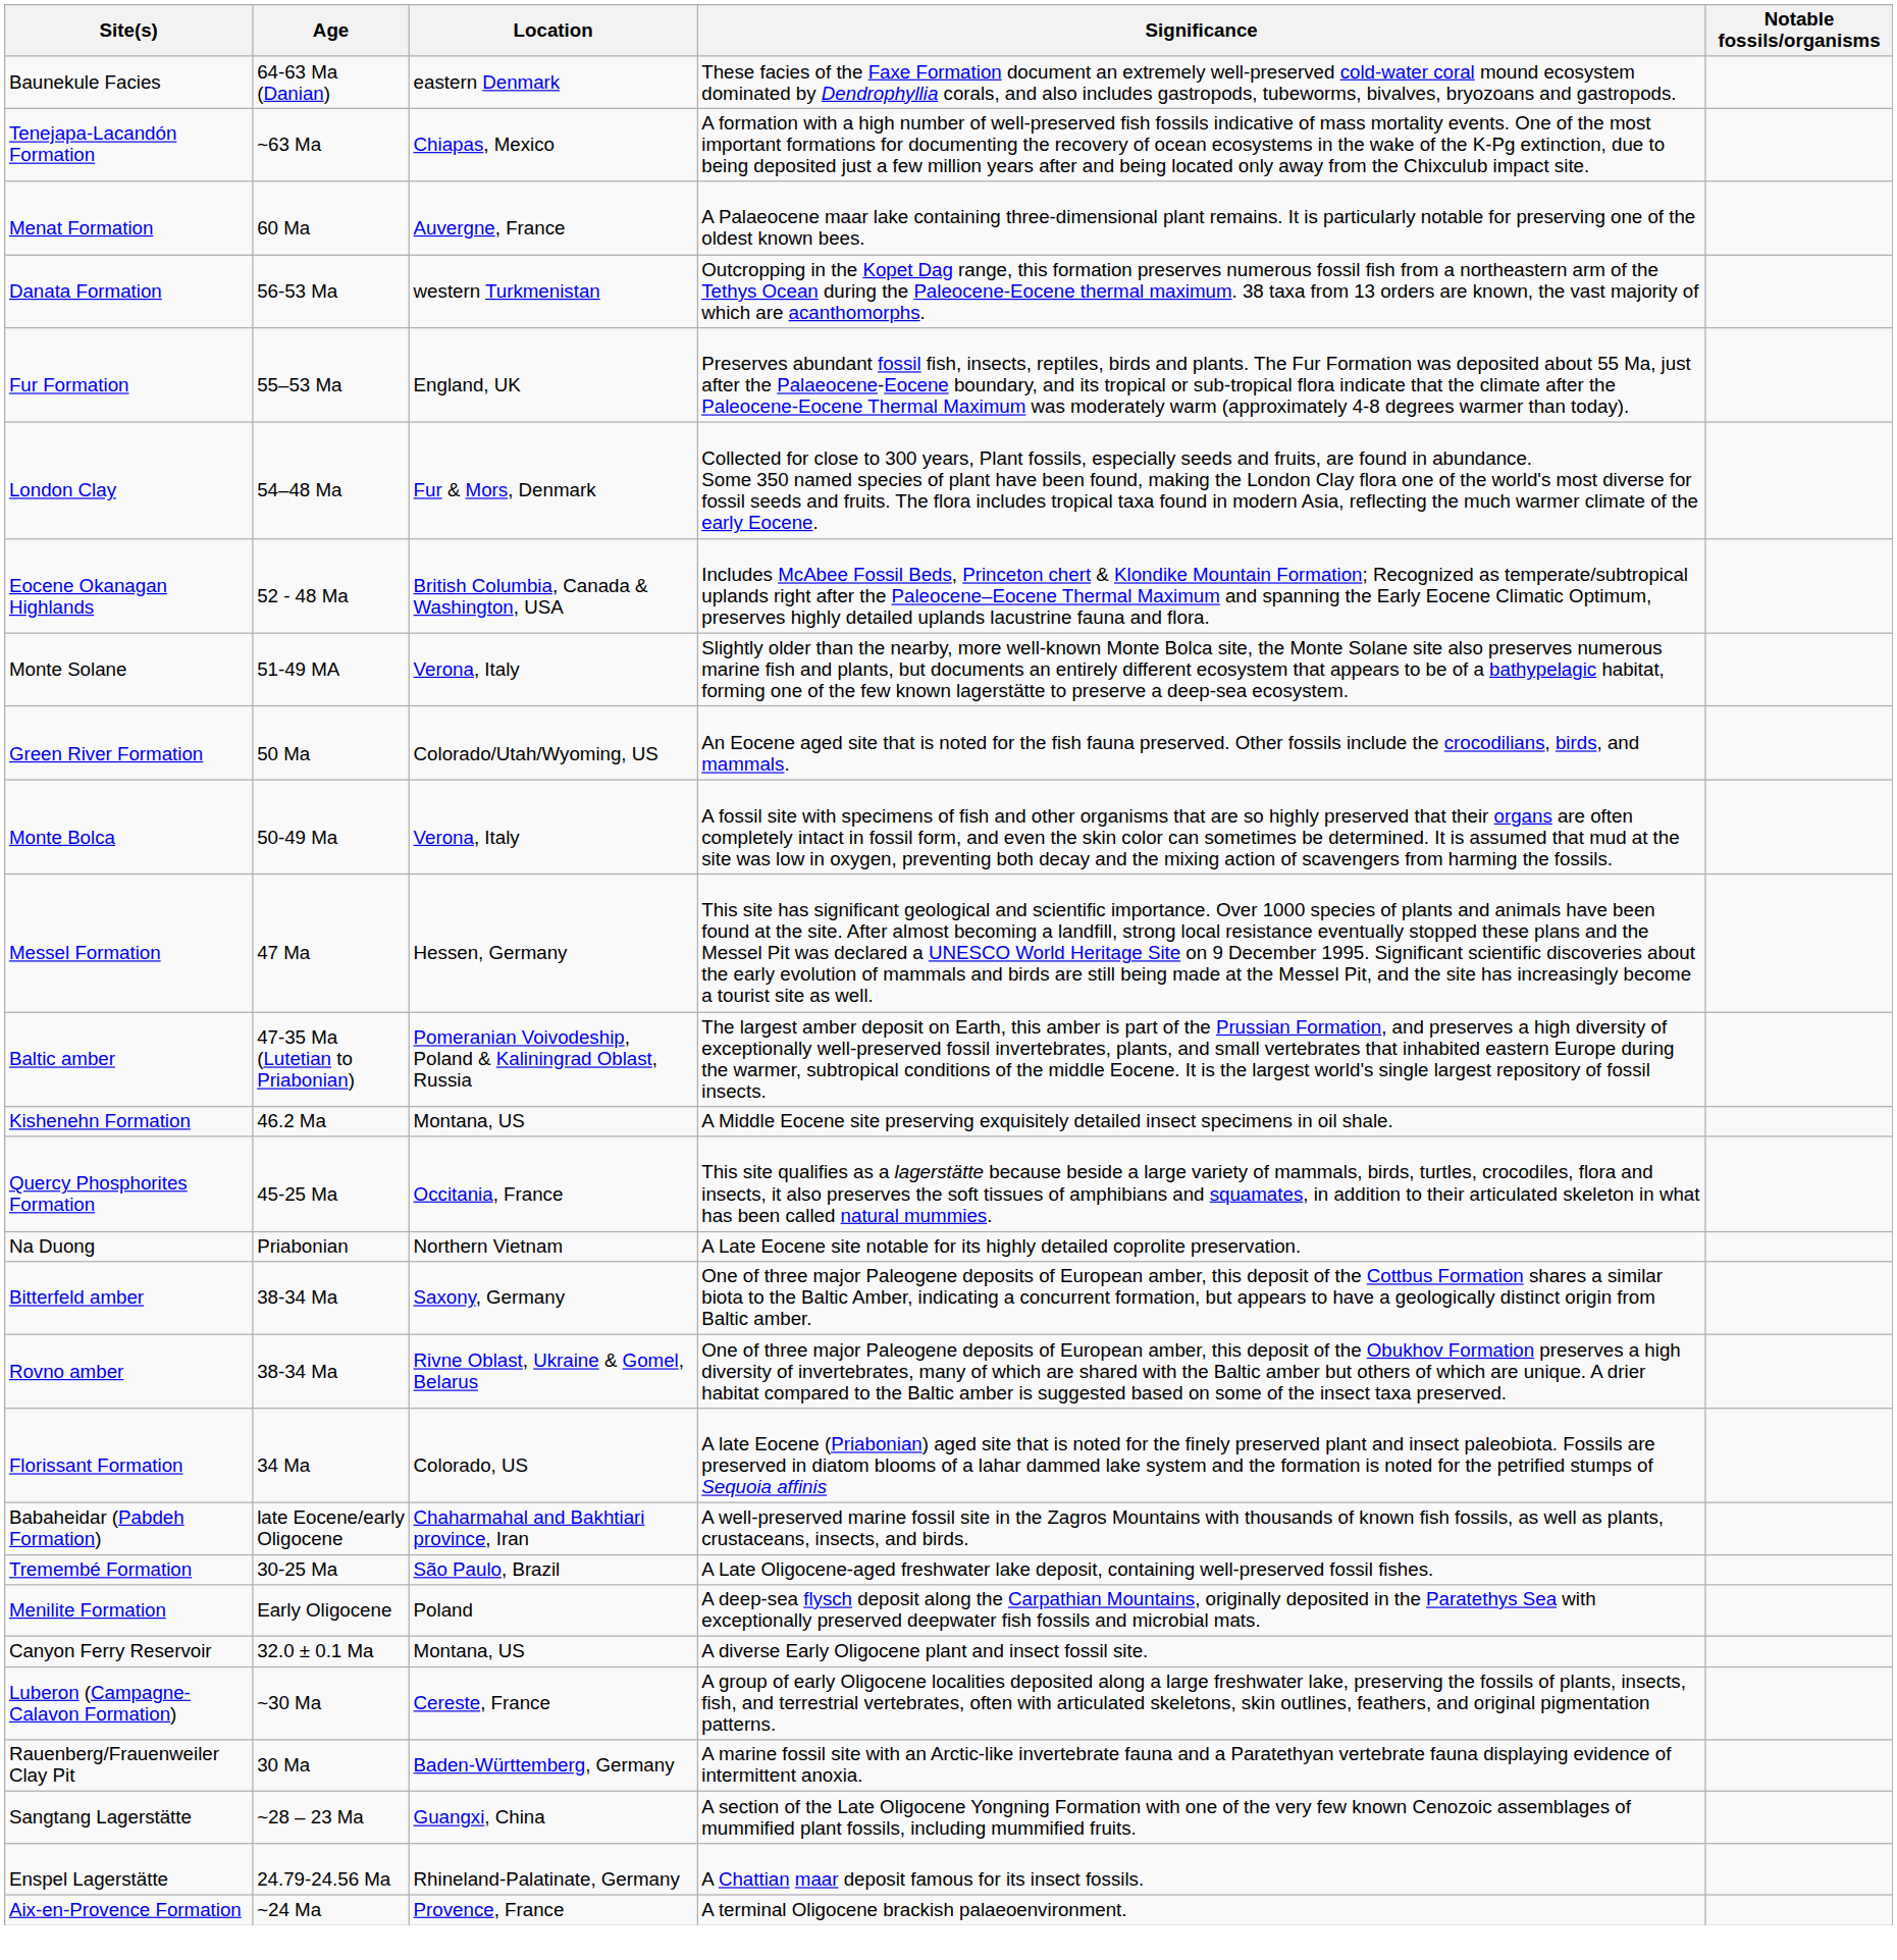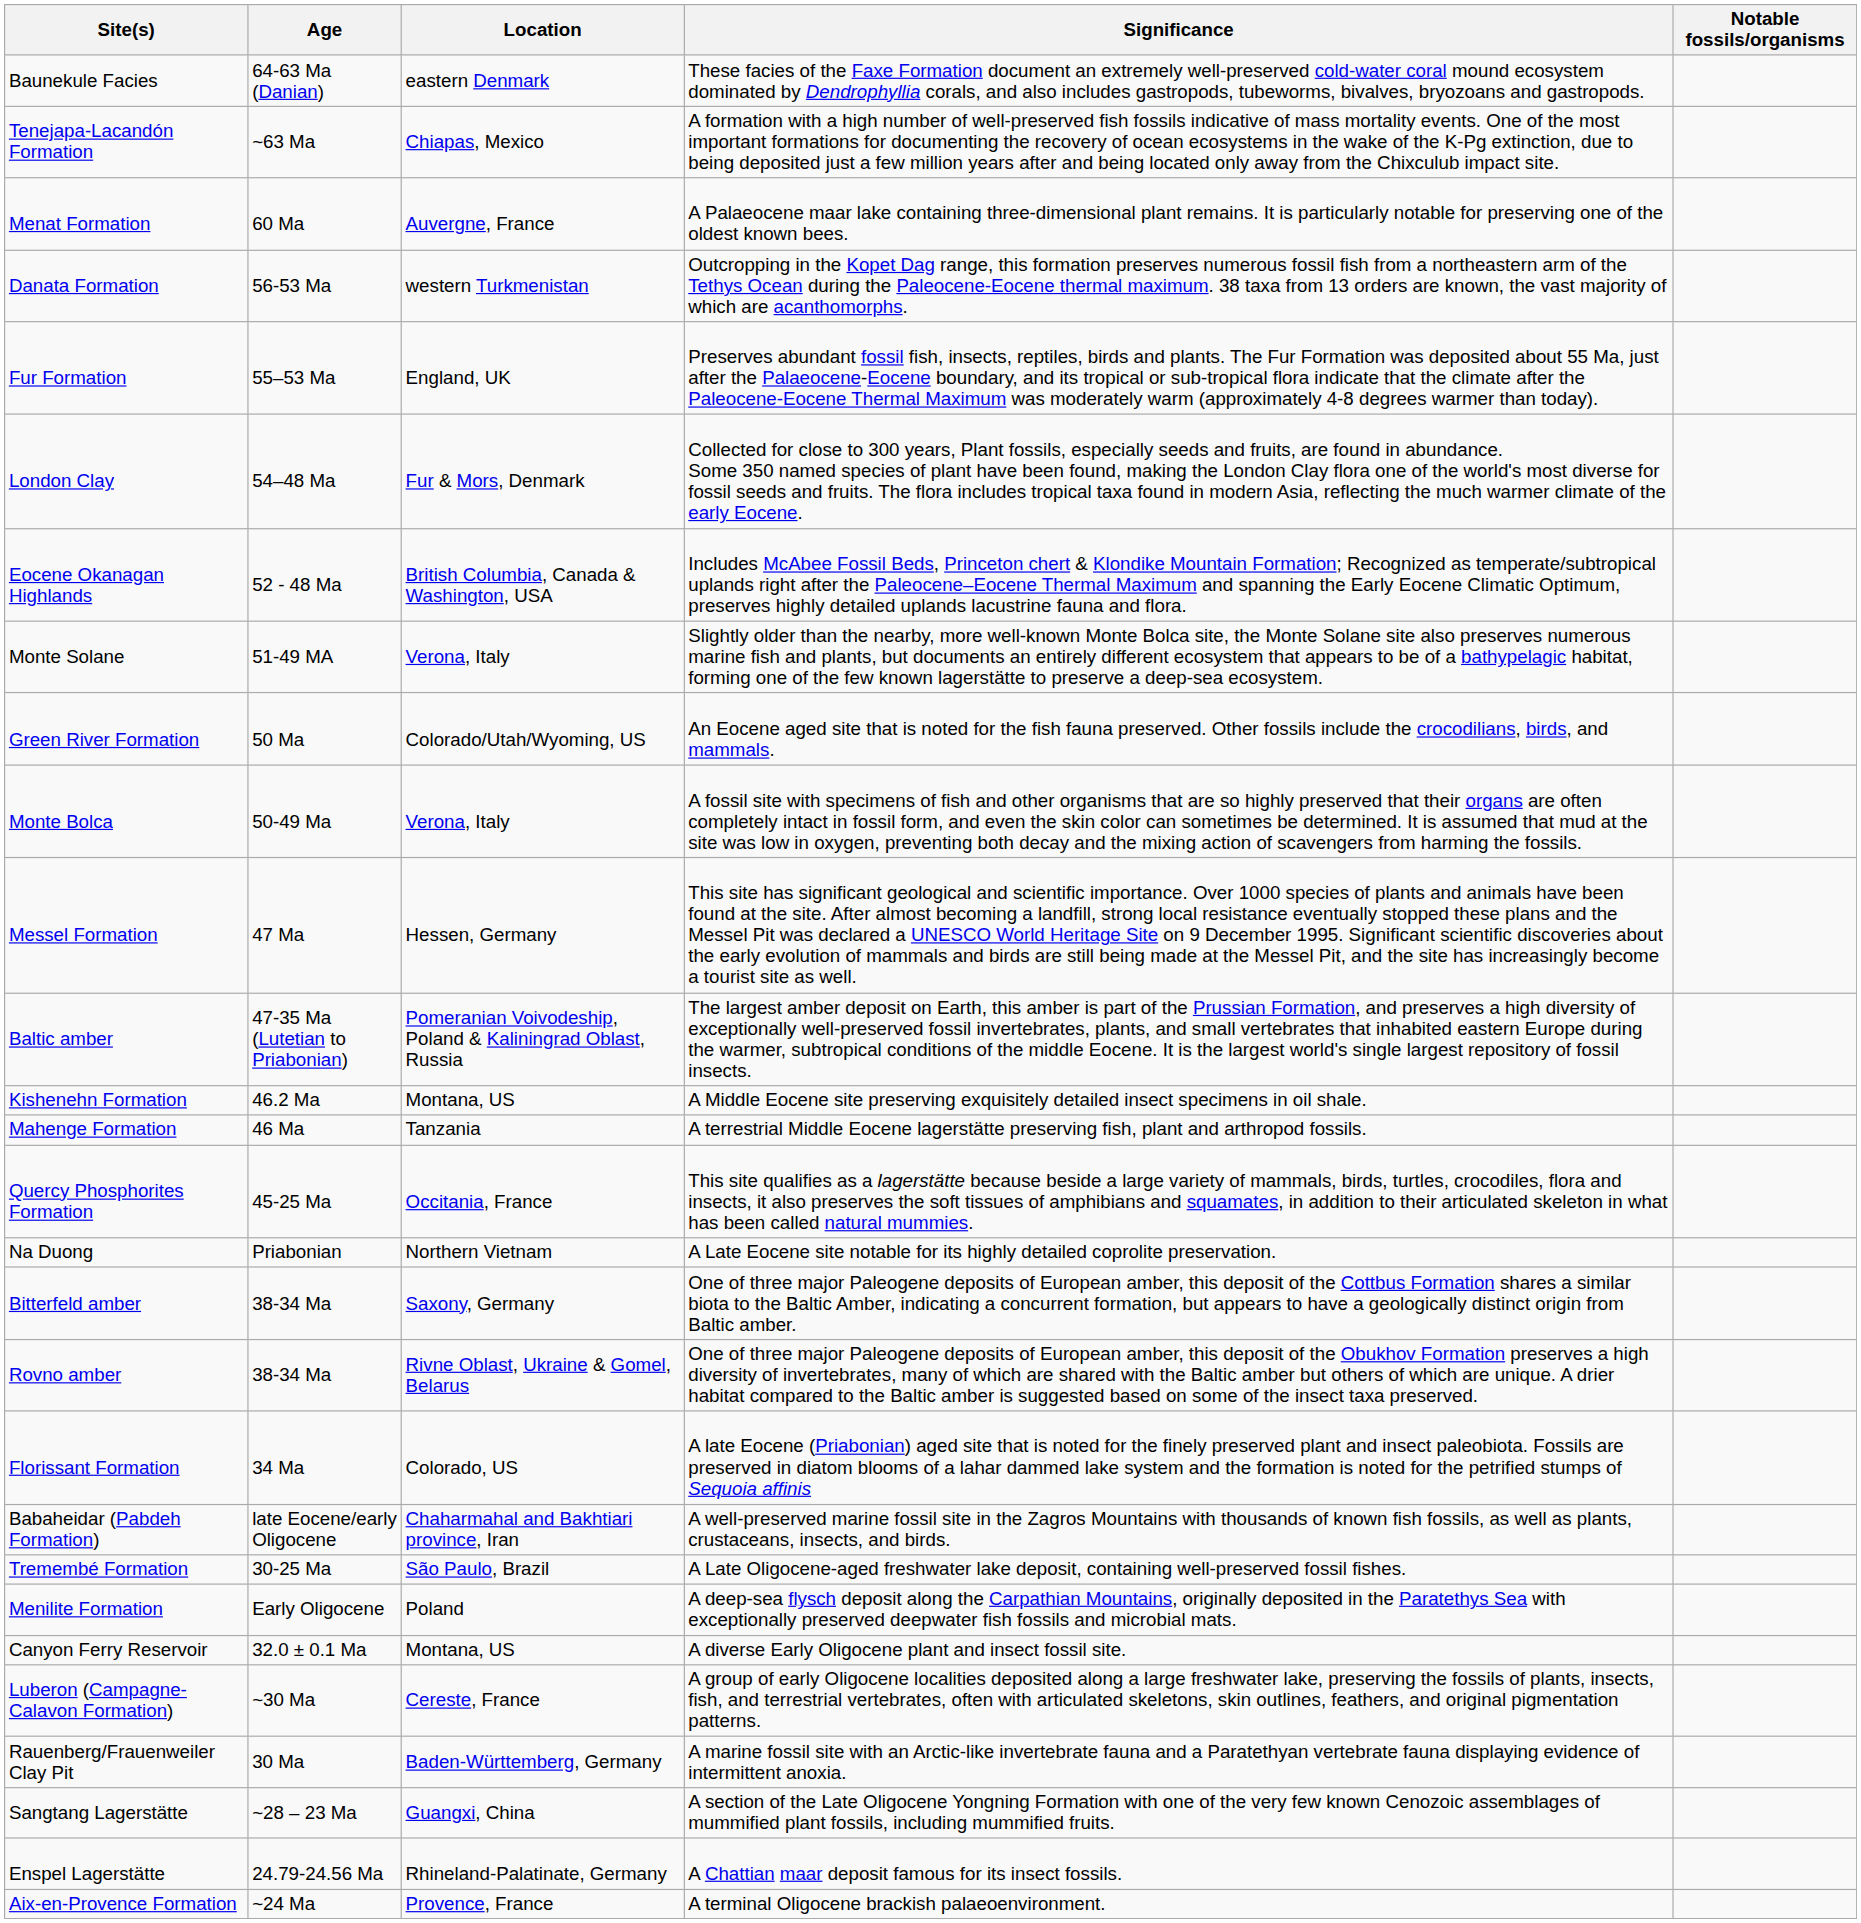+ row: Mahenge Formation | 46 Ma | Tanzania | A terrestrial Middle Eocene lagerstätte preserving fish, plant and arthropod fossils.
